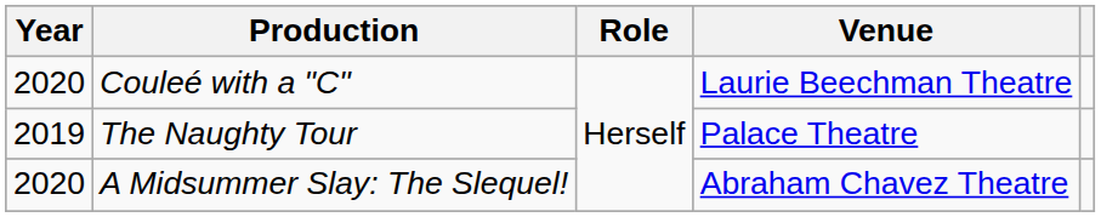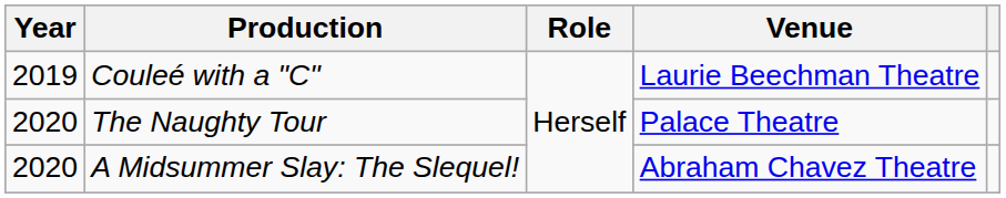Couleé with a "C" | Year: 2020 -> 2019
The Naughty Tour | Year: 2019 -> 2020
